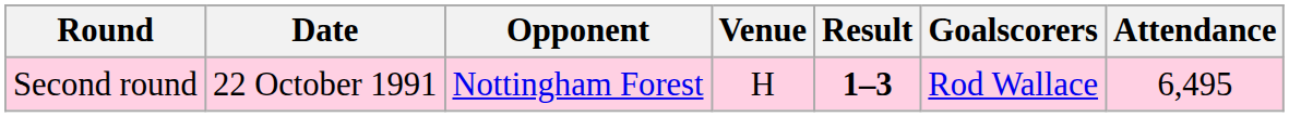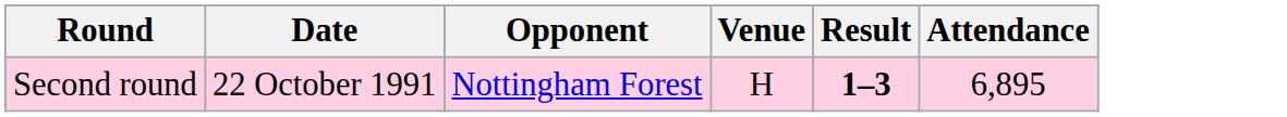- column: Goalscorers | Rod Wallace
Second round | Attendance: 6,495 -> 6,895
